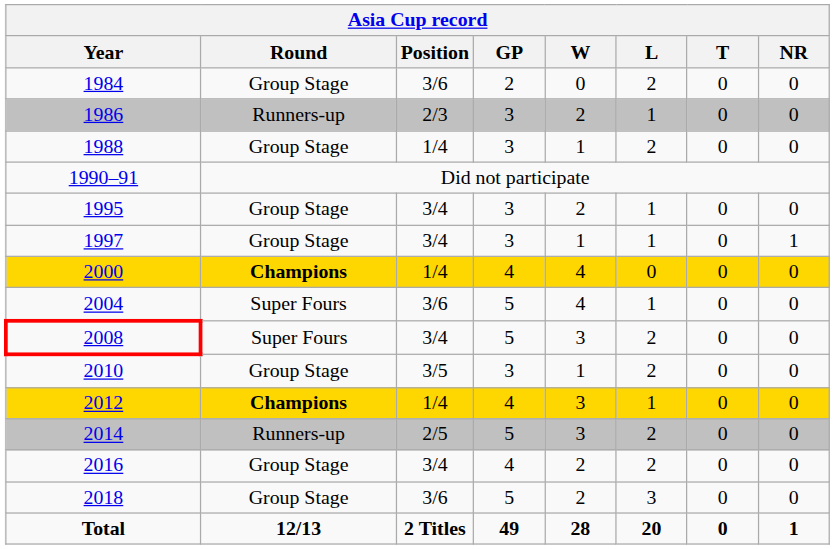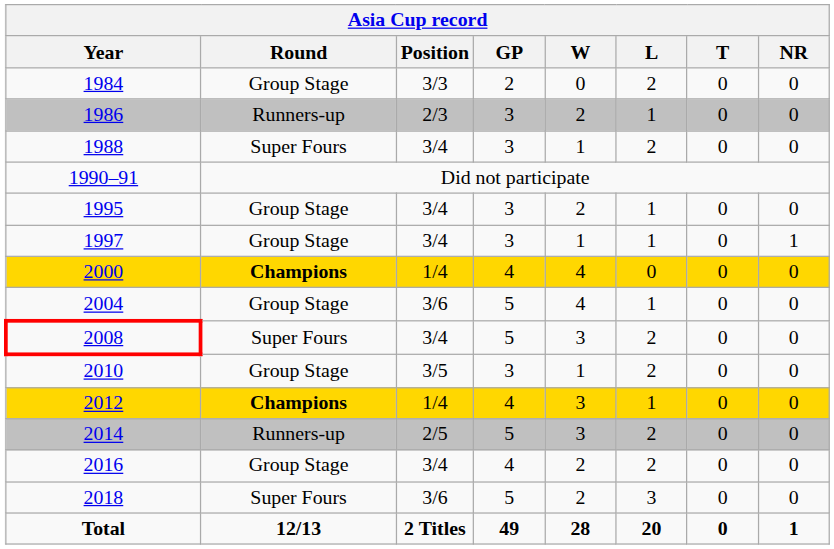1984 | Position: 3/6 -> 3/3
1988 | Round: Group Stage -> Super Fours
1988 | Position: 1/4 -> 3/4
2004 | Round: Super Fours -> Group Stage
2018 | Round: Group Stage -> Super Fours
